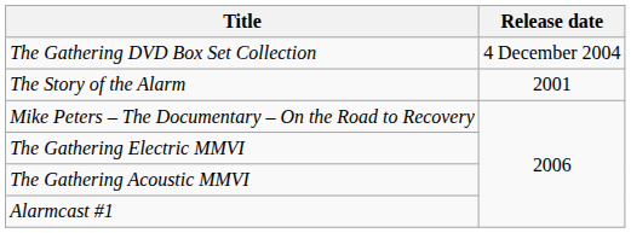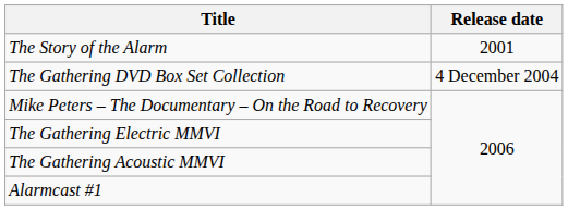rows swapped: The Story of the Alarm <-> The Gathering DVD Box Set Collection
